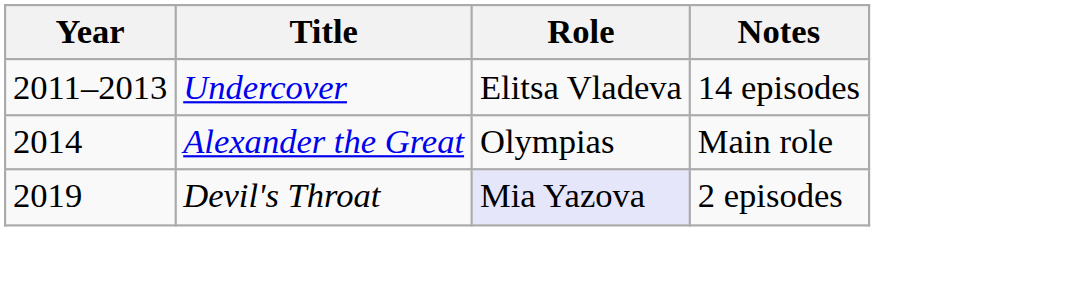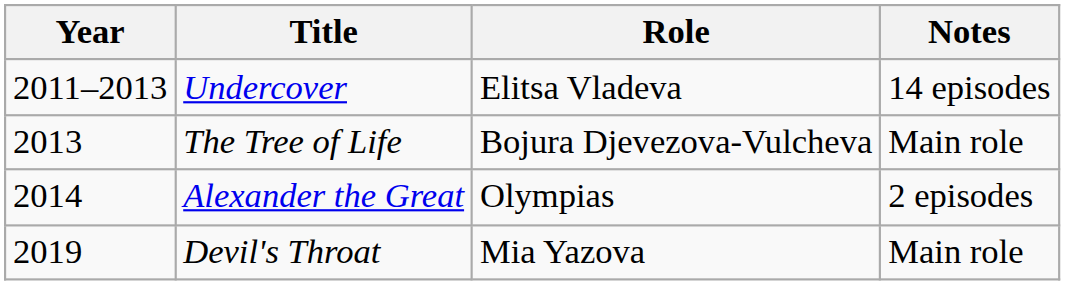+ row: 2013 | The Tree of Life | Bojura Djevezova-Vulcheva | Main role
Alexander the Great | Notes: Main role -> 2 episodes
Devil's Throat | Role: lavender background -> no background
Devil's Throat | Notes: 2 episodes -> Main role
